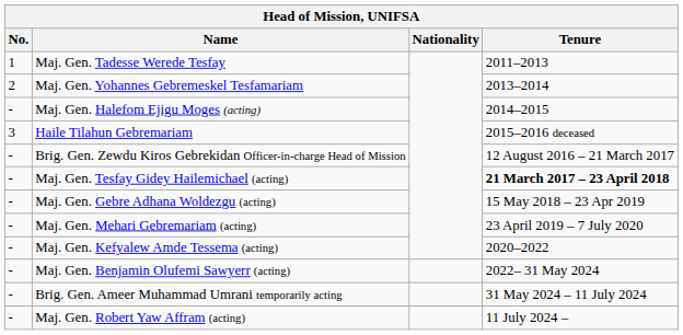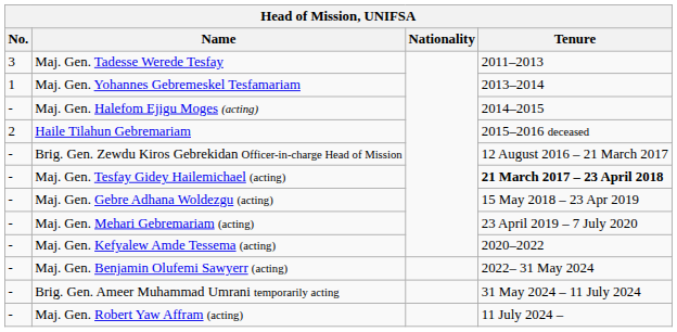Maj. Gen. Tadesse Werede Tesfay | No.: 1 -> 3
Maj. Gen. Yohannes Gebremeskel Tesfamariam | No.: 2 -> 1
Haile Tilahun Gebremariam | No.: 3 -> 2
